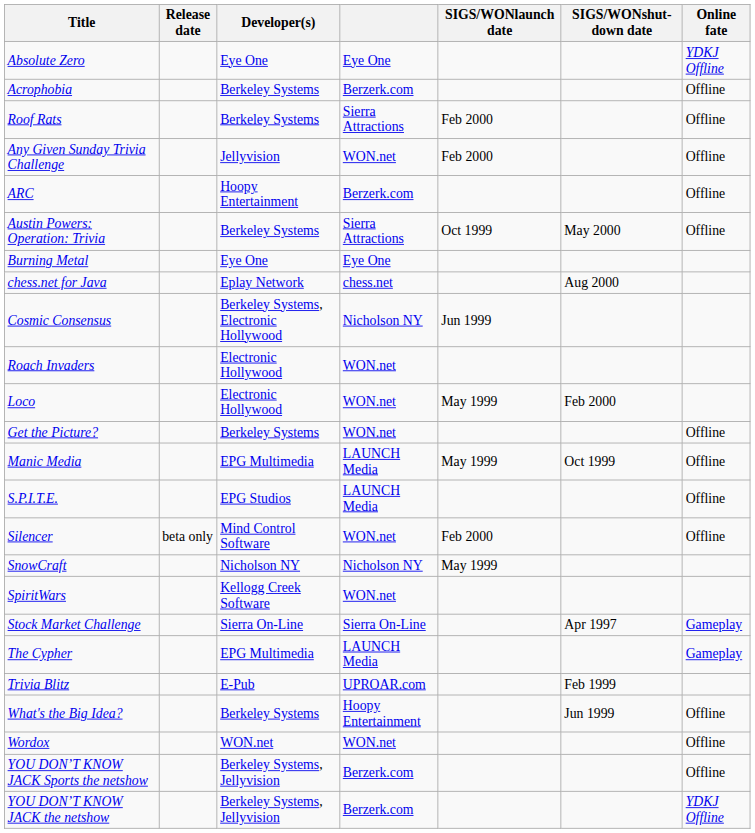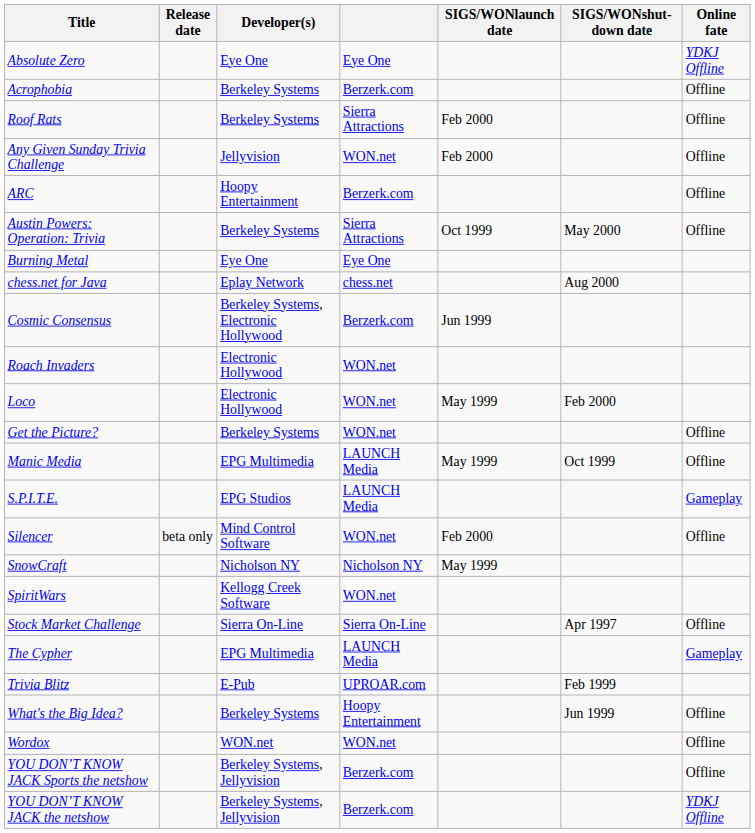Cosmic Consensus | column 4: Nicholson NY -> Berzerk.com
S.P.I.T.E. | Online fate: Offline -> Gameplay
Stock Market Challenge | Online fate: Gameplay -> Offline
